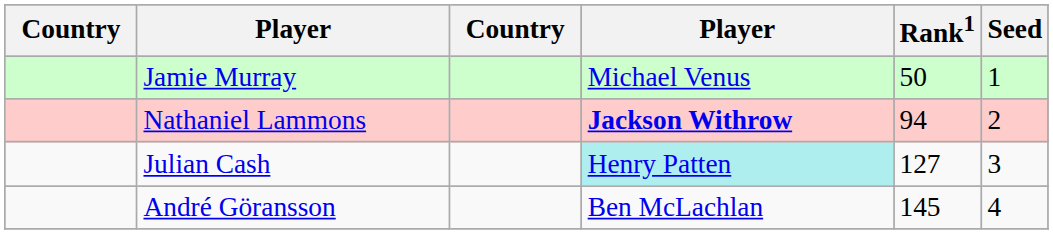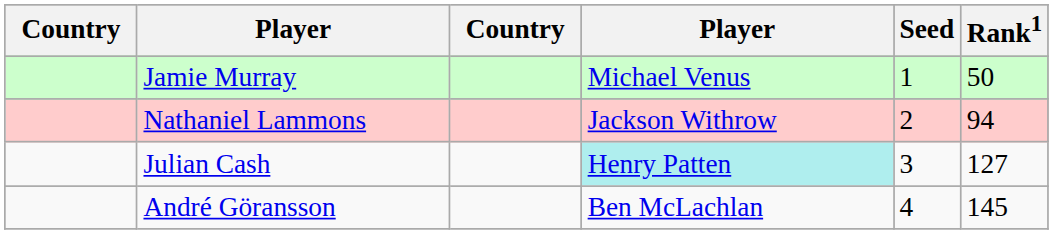columns swapped: Rank1 <-> Seed
Nathaniel Lammons | column 4: bold -> normal
